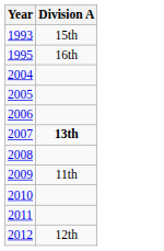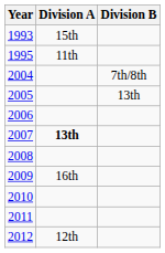+ column: Division B | 7th/8th | 13th
1995 | Division A: 16th -> 11th
2009 | Division A: 11th -> 16th
